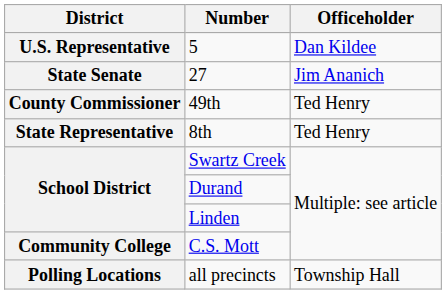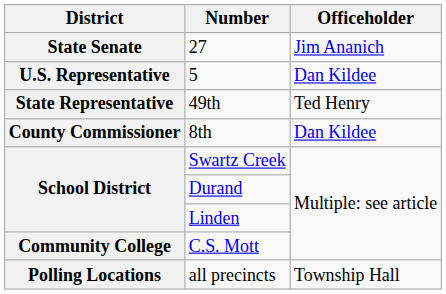rows swapped: 5 <-> 27
49th | District: County Commissioner -> State Representative
8th | District: State Representative -> County Commissioner
8th | Officeholder: Ted Henry -> Dan Kildee
